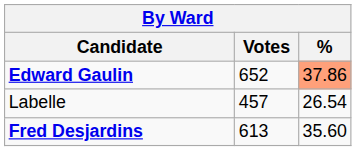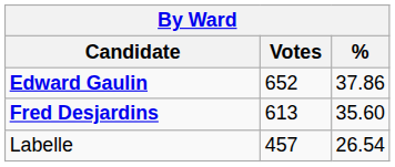Edward Gaulin | %: lightsalmon background -> no background
rows swapped: Fred Desjardins <-> Labelle
